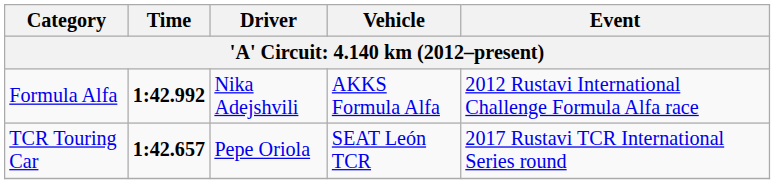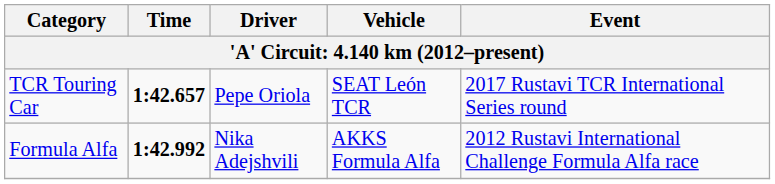rows swapped: TCR Touring Car <-> Formula Alfa
